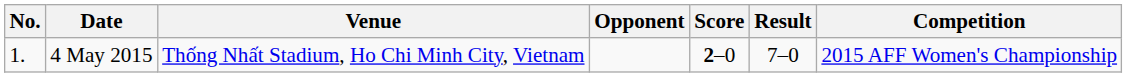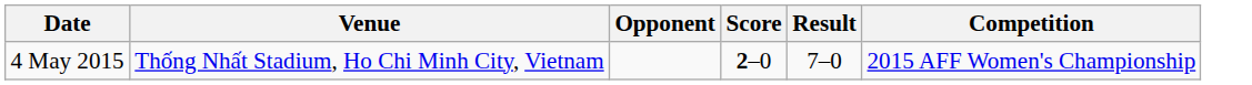- column: No. | 1.
